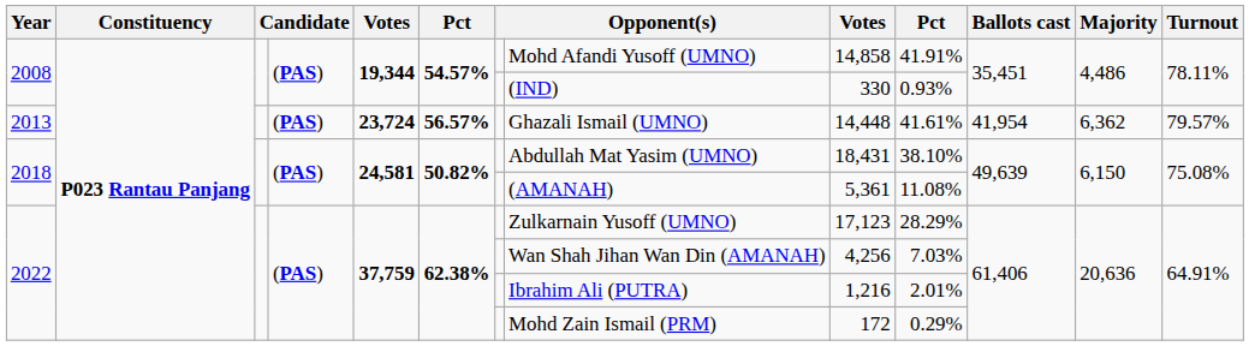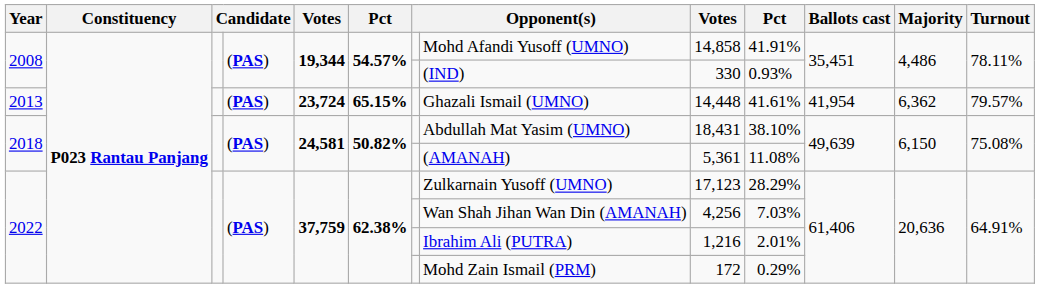2013 | column 6: 56.57% -> 65.15%
